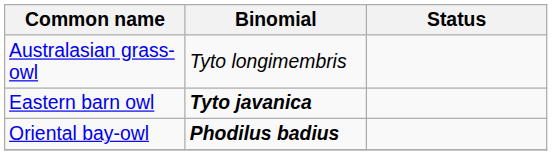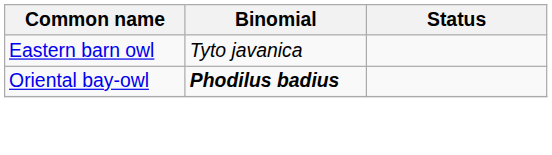- row: Australasian grass-owl | Tyto longimembris
Eastern barn owl | Binomial: bold -> normal
